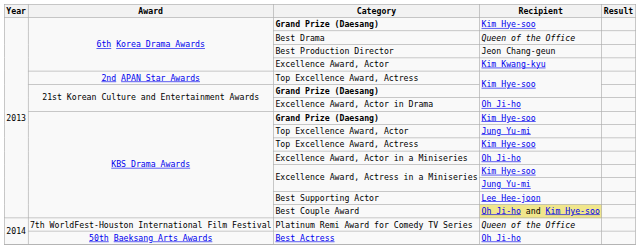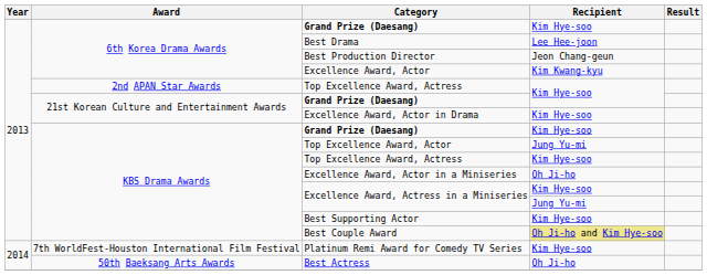Best Drama | Recipient: Queen of the Office -> Lee Hee-joon
Excellence Award, Actor in Drama | Recipient: Oh Ji-ho -> Kim Hye-soo
Best Supporting Actor | Recipient: Lee Hee-joon -> Kim Hye-soo
Platinum Remi Award for Comedy TV Series | Recipient: Queen of the Office -> Kim Hye-soo
